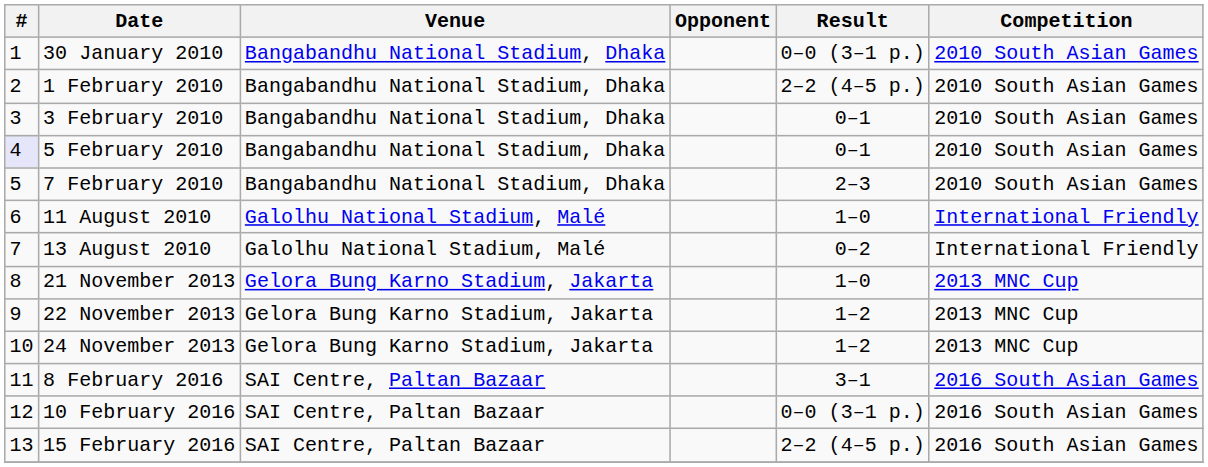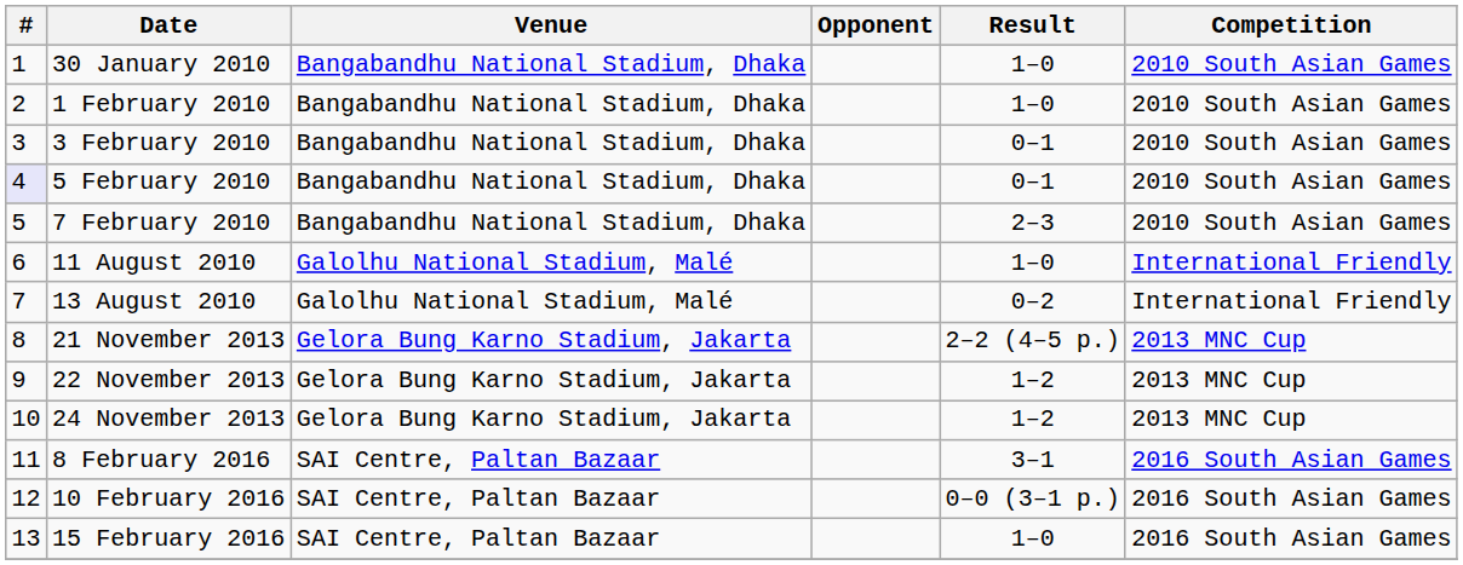30 January 2010 | Result: 0–0 (3–1 p.) -> 1–0
1 February 2010 | Result: 2–2 (4–5 p.) -> 1–0
21 November 2013 | Result: 1–0 -> 2–2 (4–5 p.)
15 February 2016 | Result: 2–2 (4–5 p.) -> 1–0
